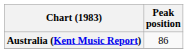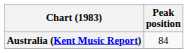Australia (Kent Music Report) | Peak position: 86 -> 84
